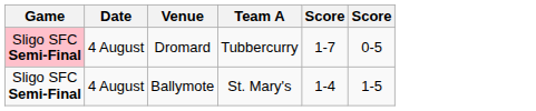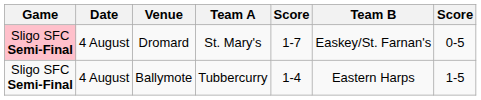+ column: Team B | Easkey/St. Farnan's | Eastern Harps
Dromard | Team A: Tubbercurry -> St. Mary's
Ballymote | Team A: St. Mary's -> Tubbercurry
